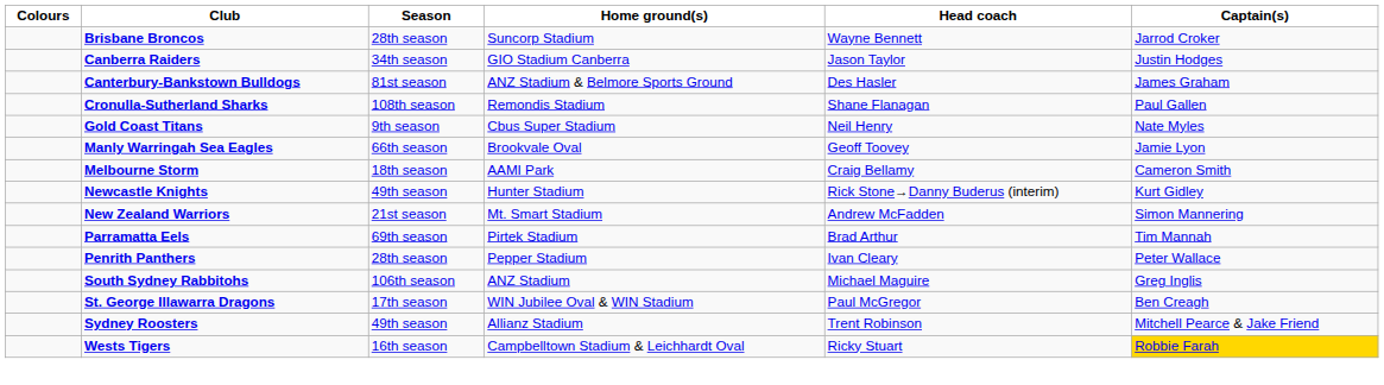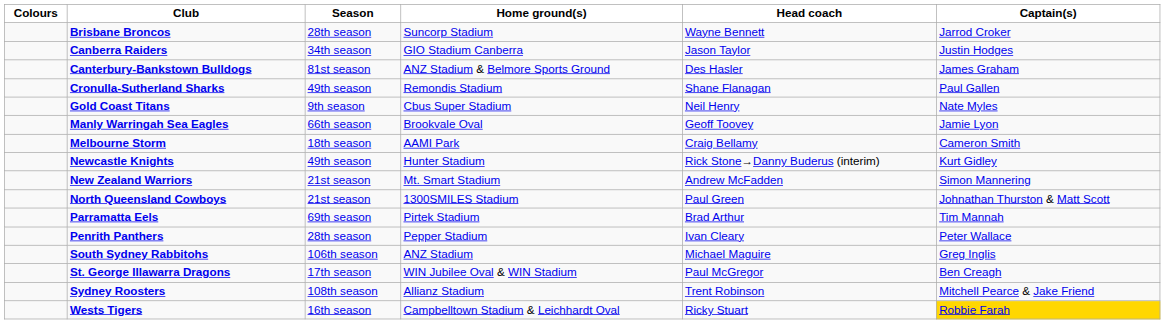Cronulla-Sutherland Sharks | Season: 108th season -> 49th season
+ row: North Queensland Cowboys | 21st season | 1300SMILES Stadium | Paul Green | Johnathan Thurston & Matt Scott
Sydney Roosters | Season: 49th season -> 108th season
